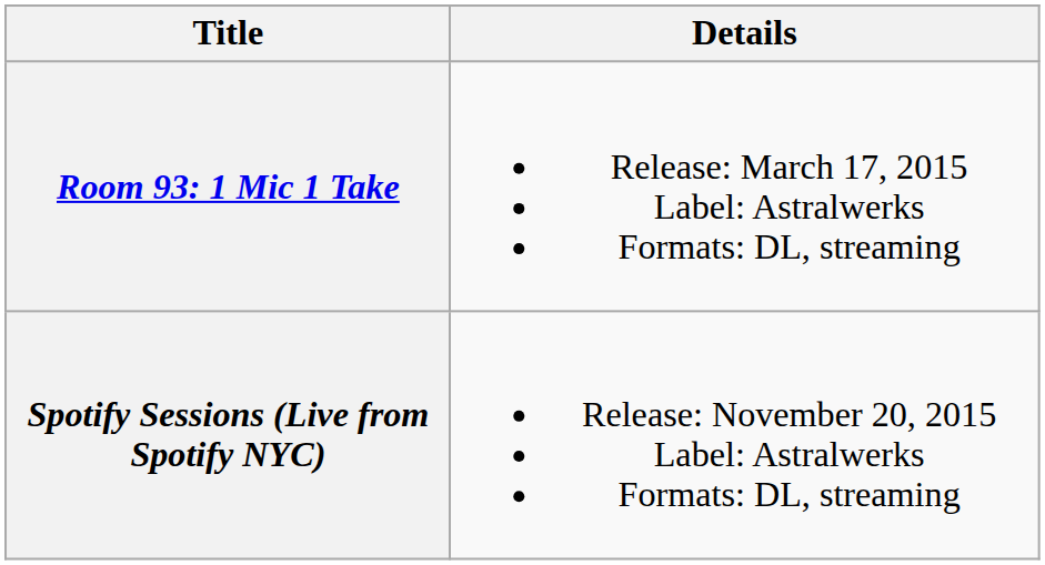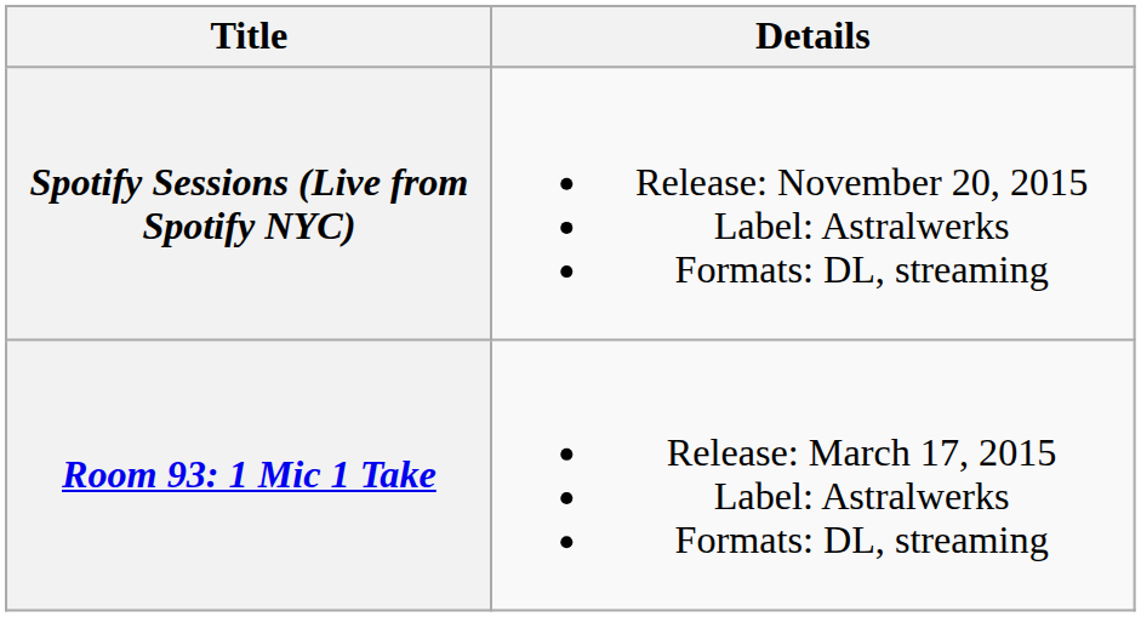rows swapped: Room 93: 1 Mic 1 Take <-> Spotify Sessions (Live from Spotify NYC)
